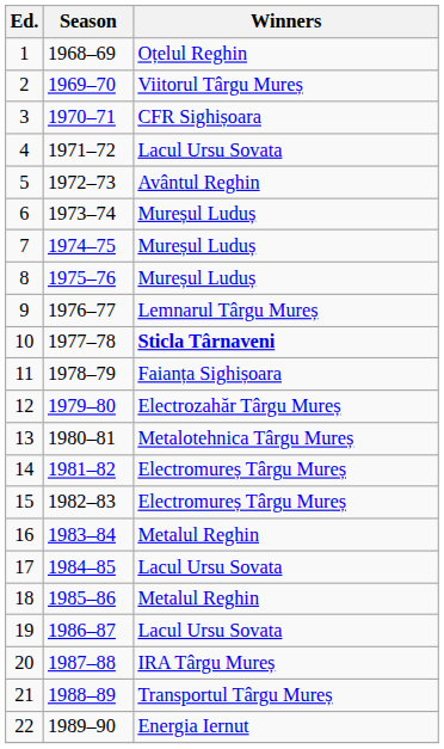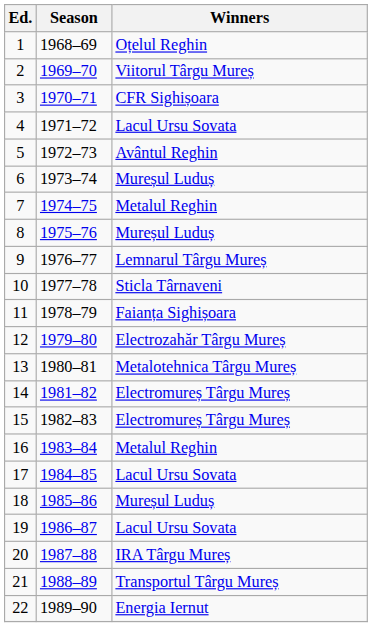7 | Winners: Mureșul Luduș -> Metalul Reghin
10 | Winners: bold -> normal
18 | Winners: Metalul Reghin -> Mureșul Luduș
